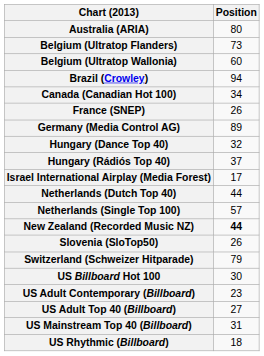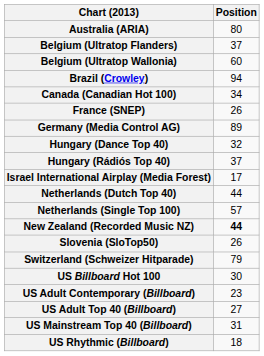Belgium (Ultratop Flanders) | Position: 73 -> 37
